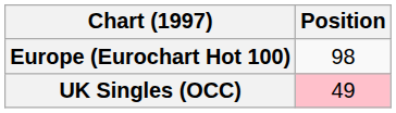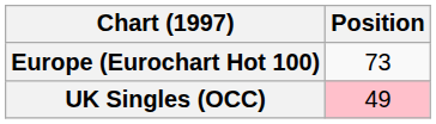Europe (Eurochart Hot 100) | Position: 98 -> 73
